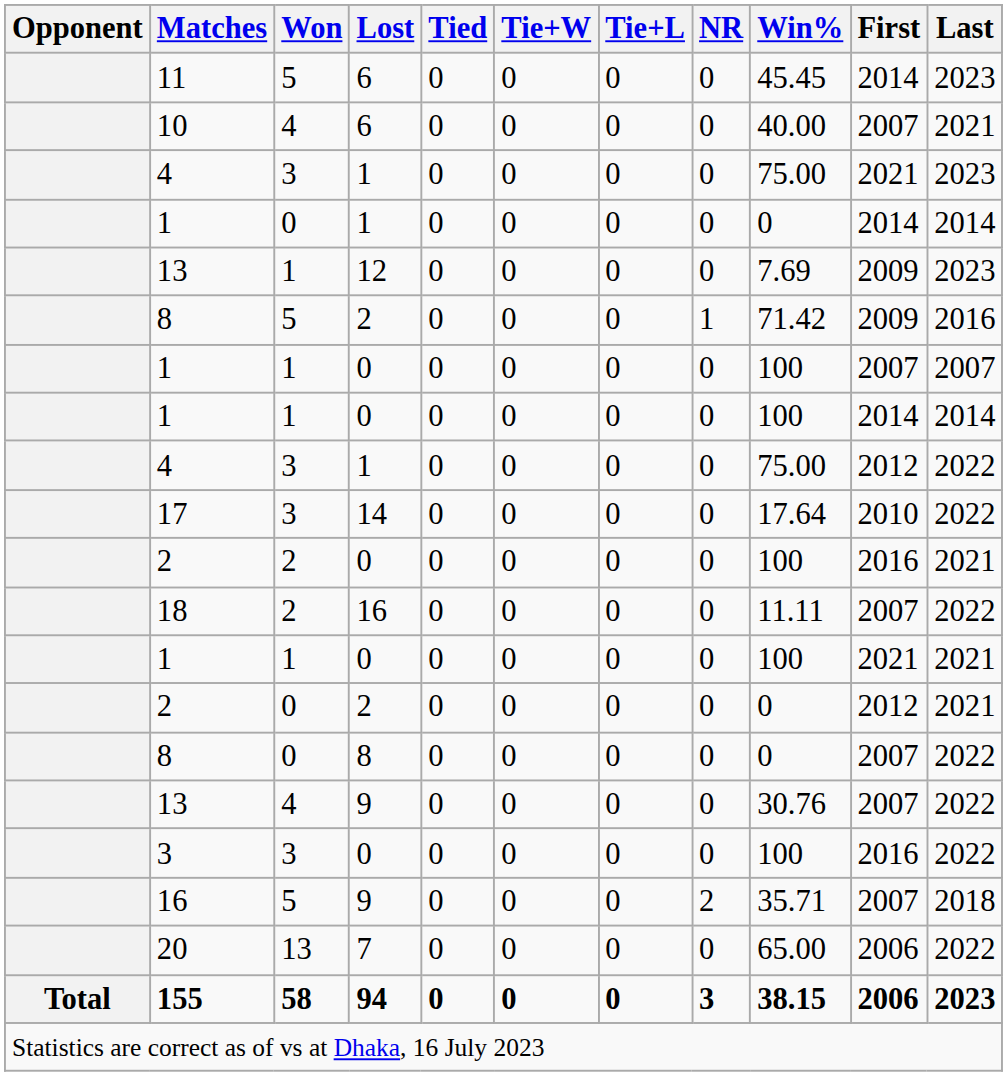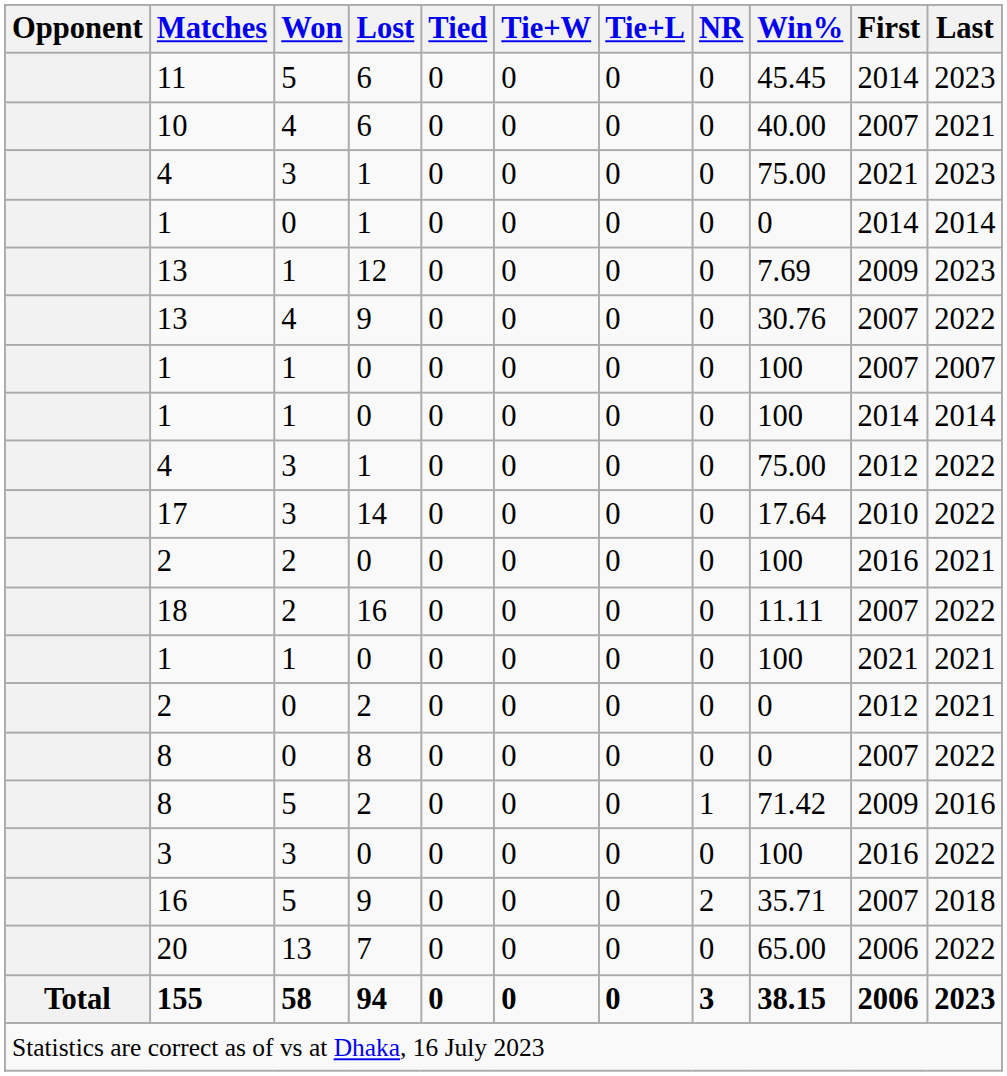rows swapped: 8 / 2 <-> 13 / 9
